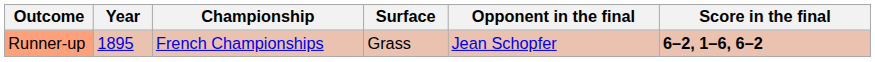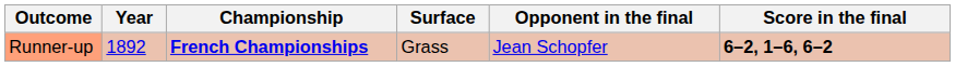Runner-up | Year: 1895 -> 1892
Runner-up | Championship: normal -> bold
